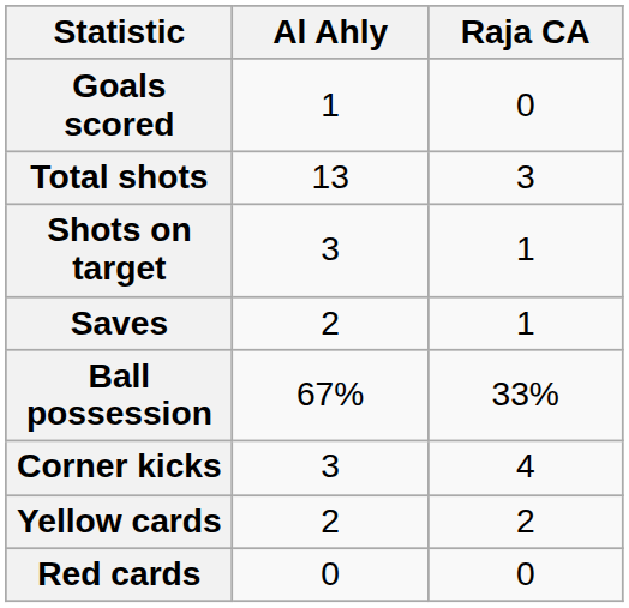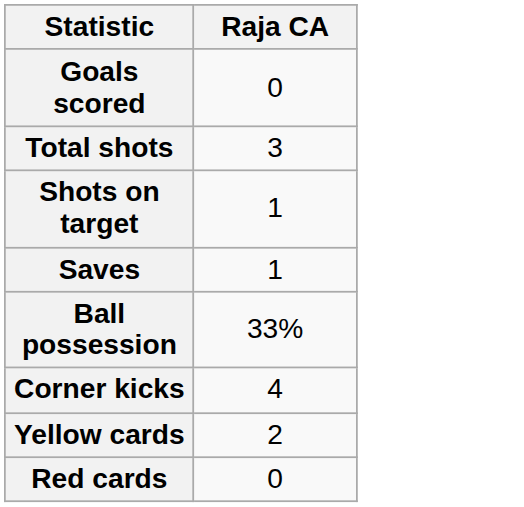- column: Al Ahly | 1 | 13 | 3 | 2 | 67% | 3 | 2 | 0
